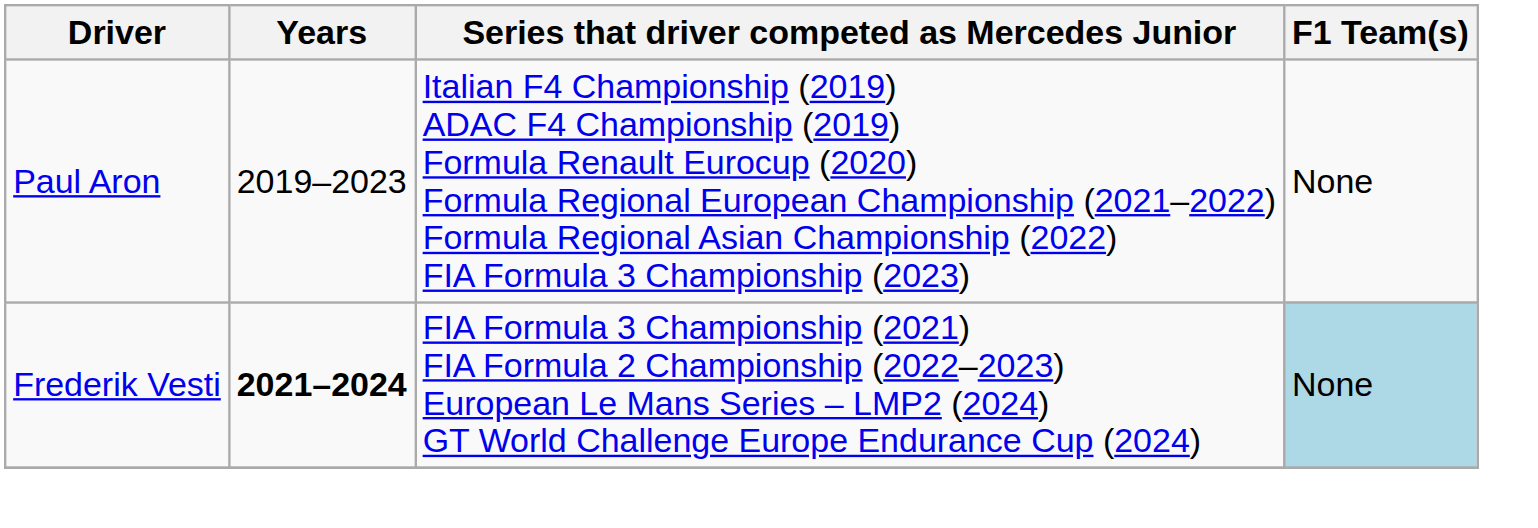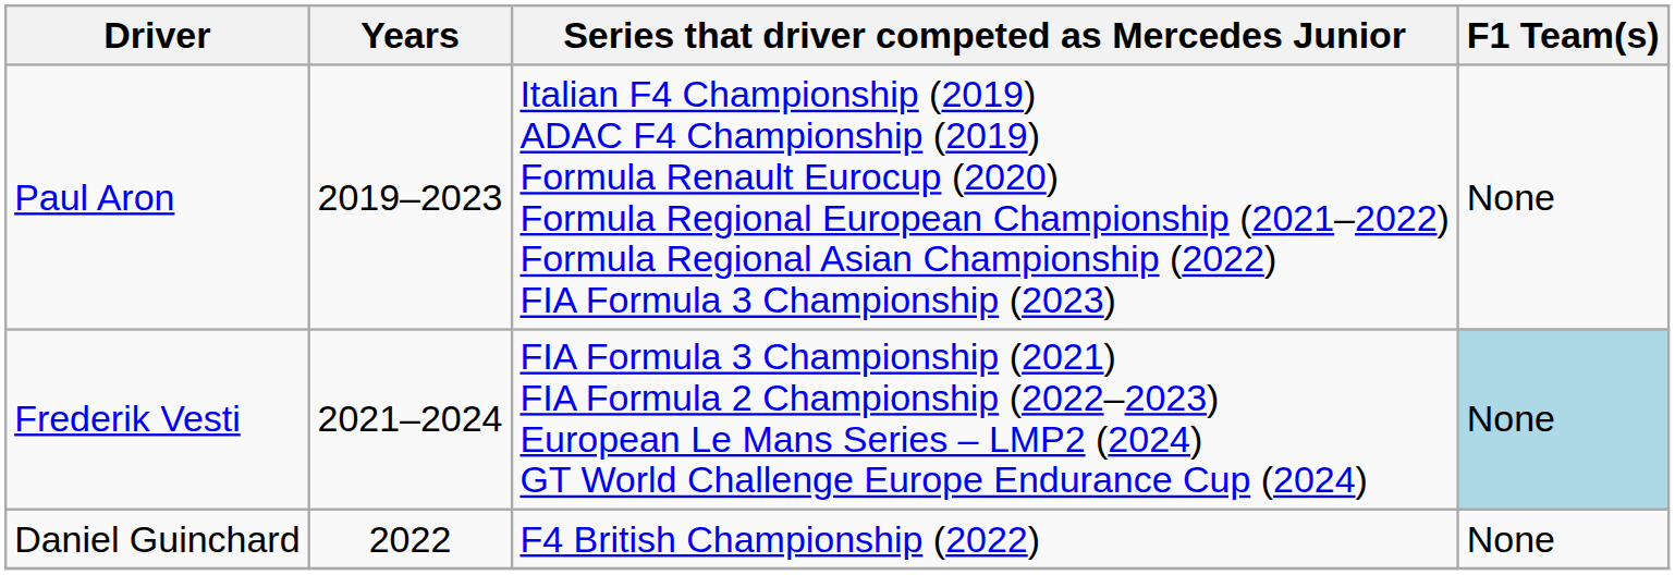Frederik Vesti | Years: bold -> normal
+ row: Daniel Guinchard | 2022 | F4 British Championship (2022) | None
